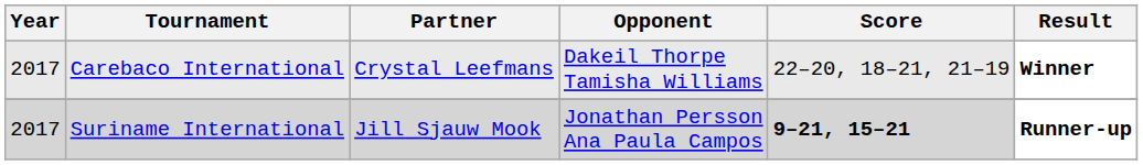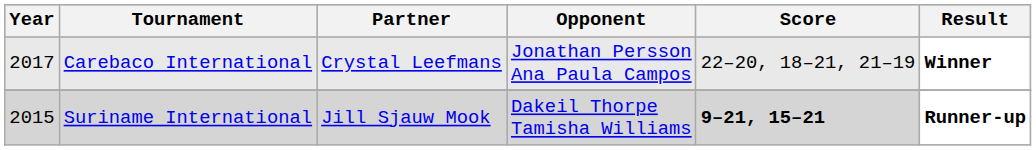Carebaco International | Opponent: Dakeil Thorpe Tamisha Williams -> Jonathan Persson Ana Paula Campos
Suriname International | Year: 2017 -> 2015
Suriname International | Opponent: Jonathan Persson Ana Paula Campos -> Dakeil Thorpe Tamisha Williams
